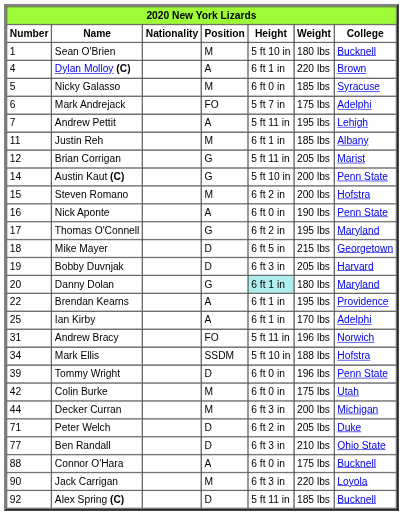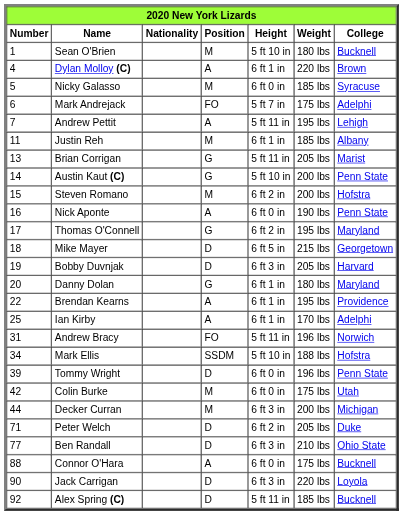Brian Corrigan | Number: 12 -> 13
Danny Dolan | Height: paleturquoise background -> no background
Jack Carrigan | Position: M -> D
